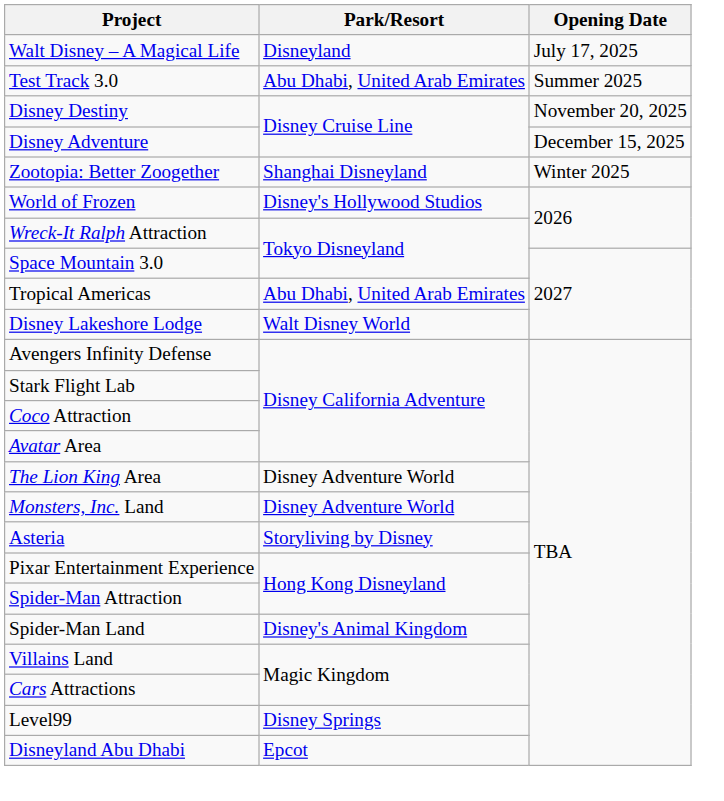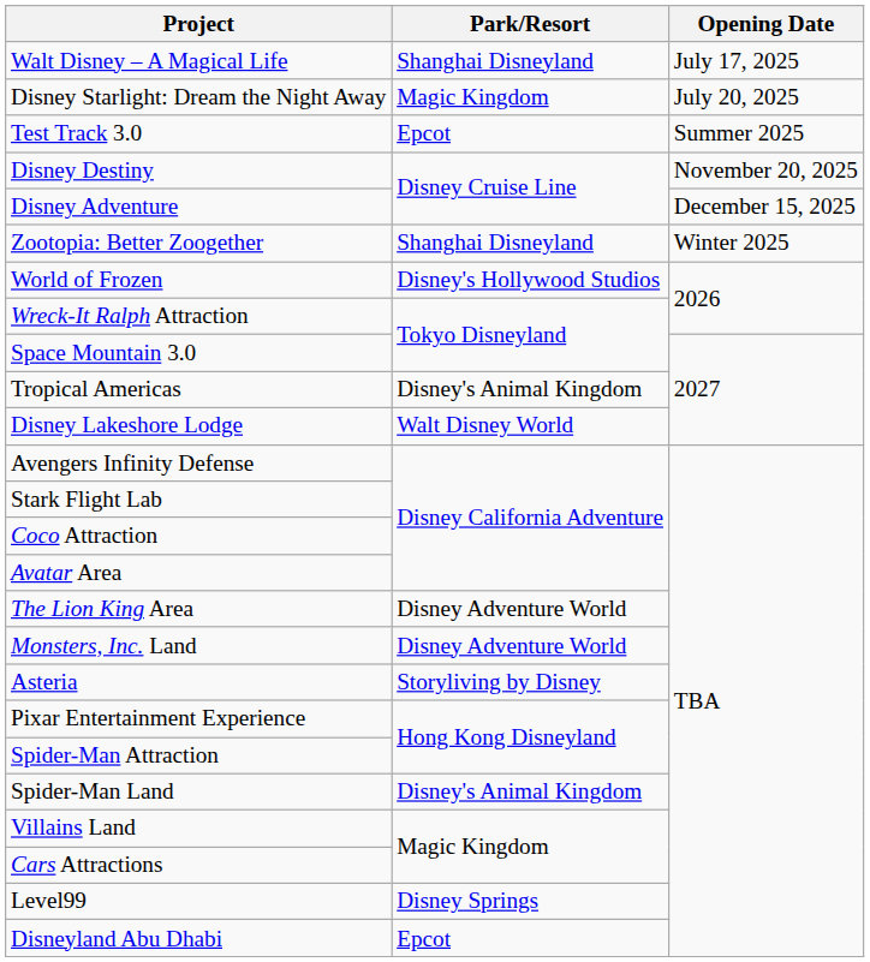Walt Disney – A Magical Life | Park/Resort: Disneyland -> Shanghai Disneyland
+ row: Disney Starlight: Dream the Night Away | Magic Kingdom | July 20, 2025
Test Track 3.0 | Park/Resort: Abu Dhabi, United Arab Emirates -> Epcot
Tropical Americas | Park/Resort: Abu Dhabi, United Arab Emirates -> Disney's Animal Kingdom
